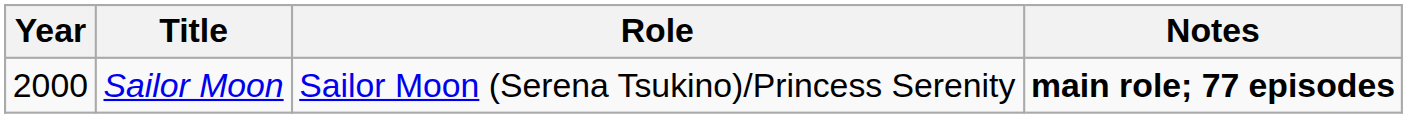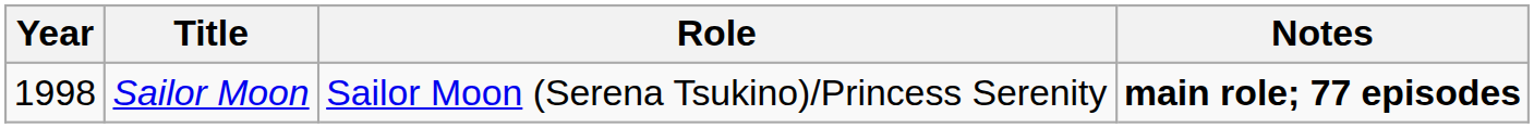Sailor Moon | Year: 2000 -> 1998
